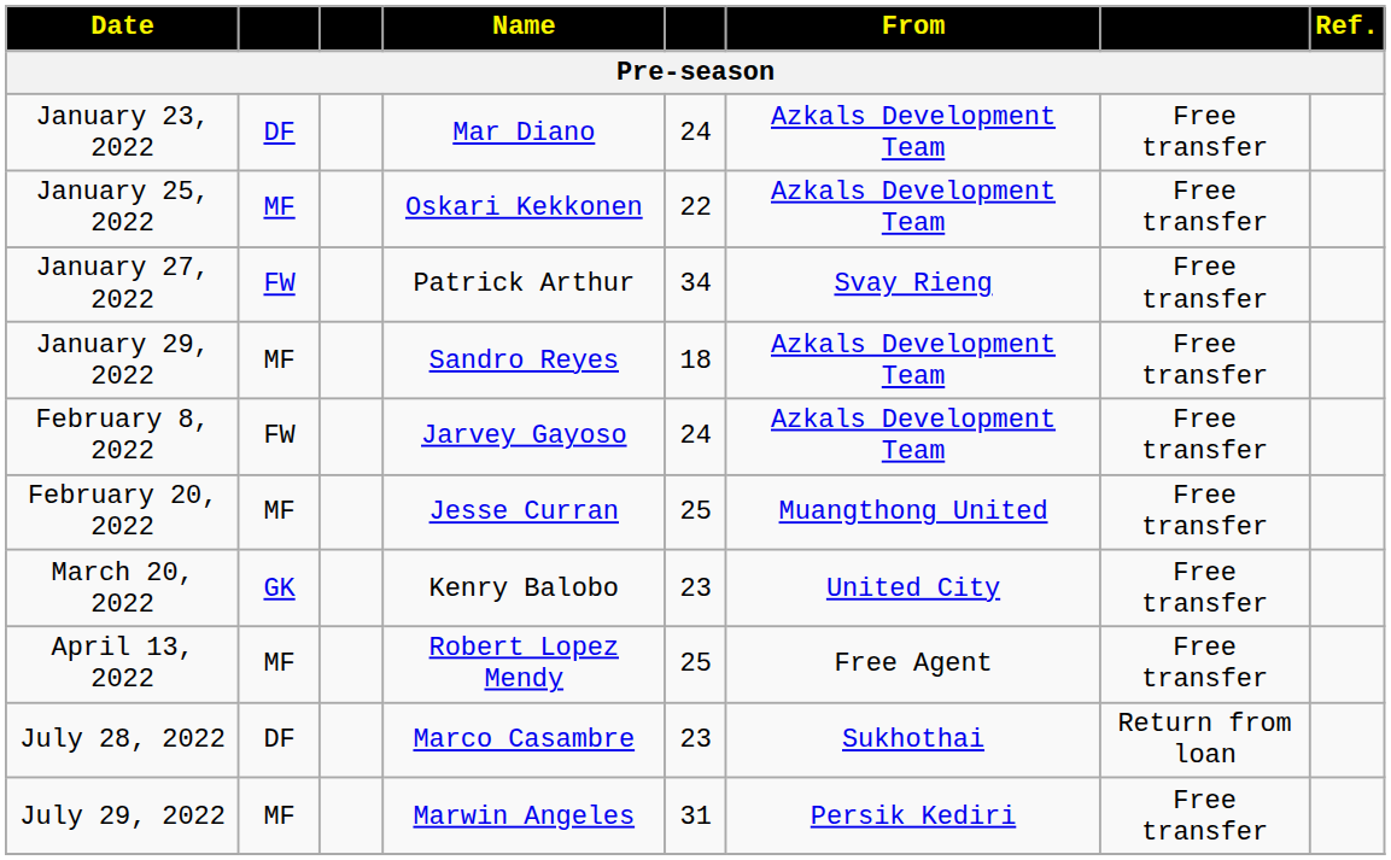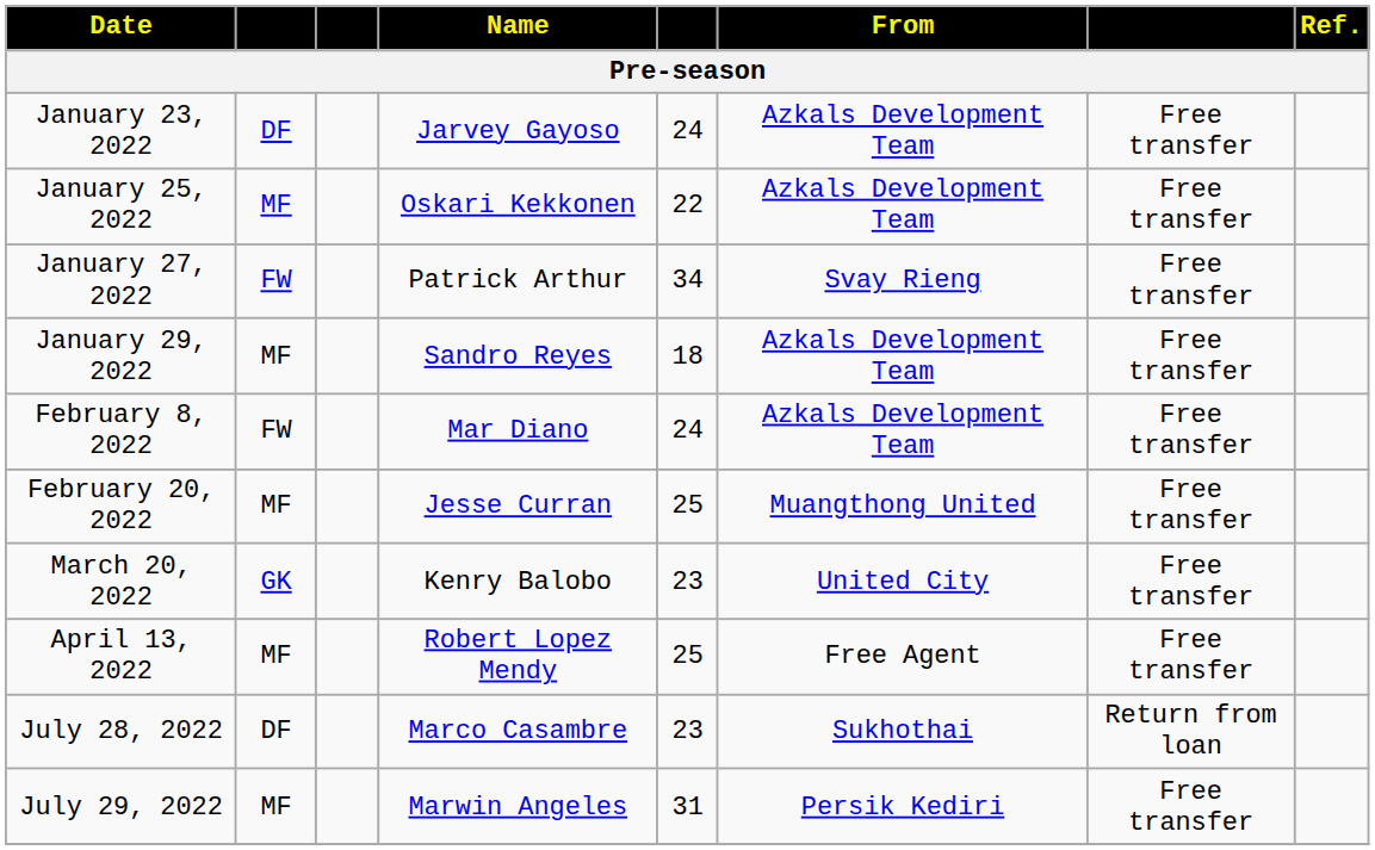January 23, 2022 | Name: Mar Diano -> Jarvey Gayoso
February 8, 2022 | Name: Jarvey Gayoso -> Mar Diano
